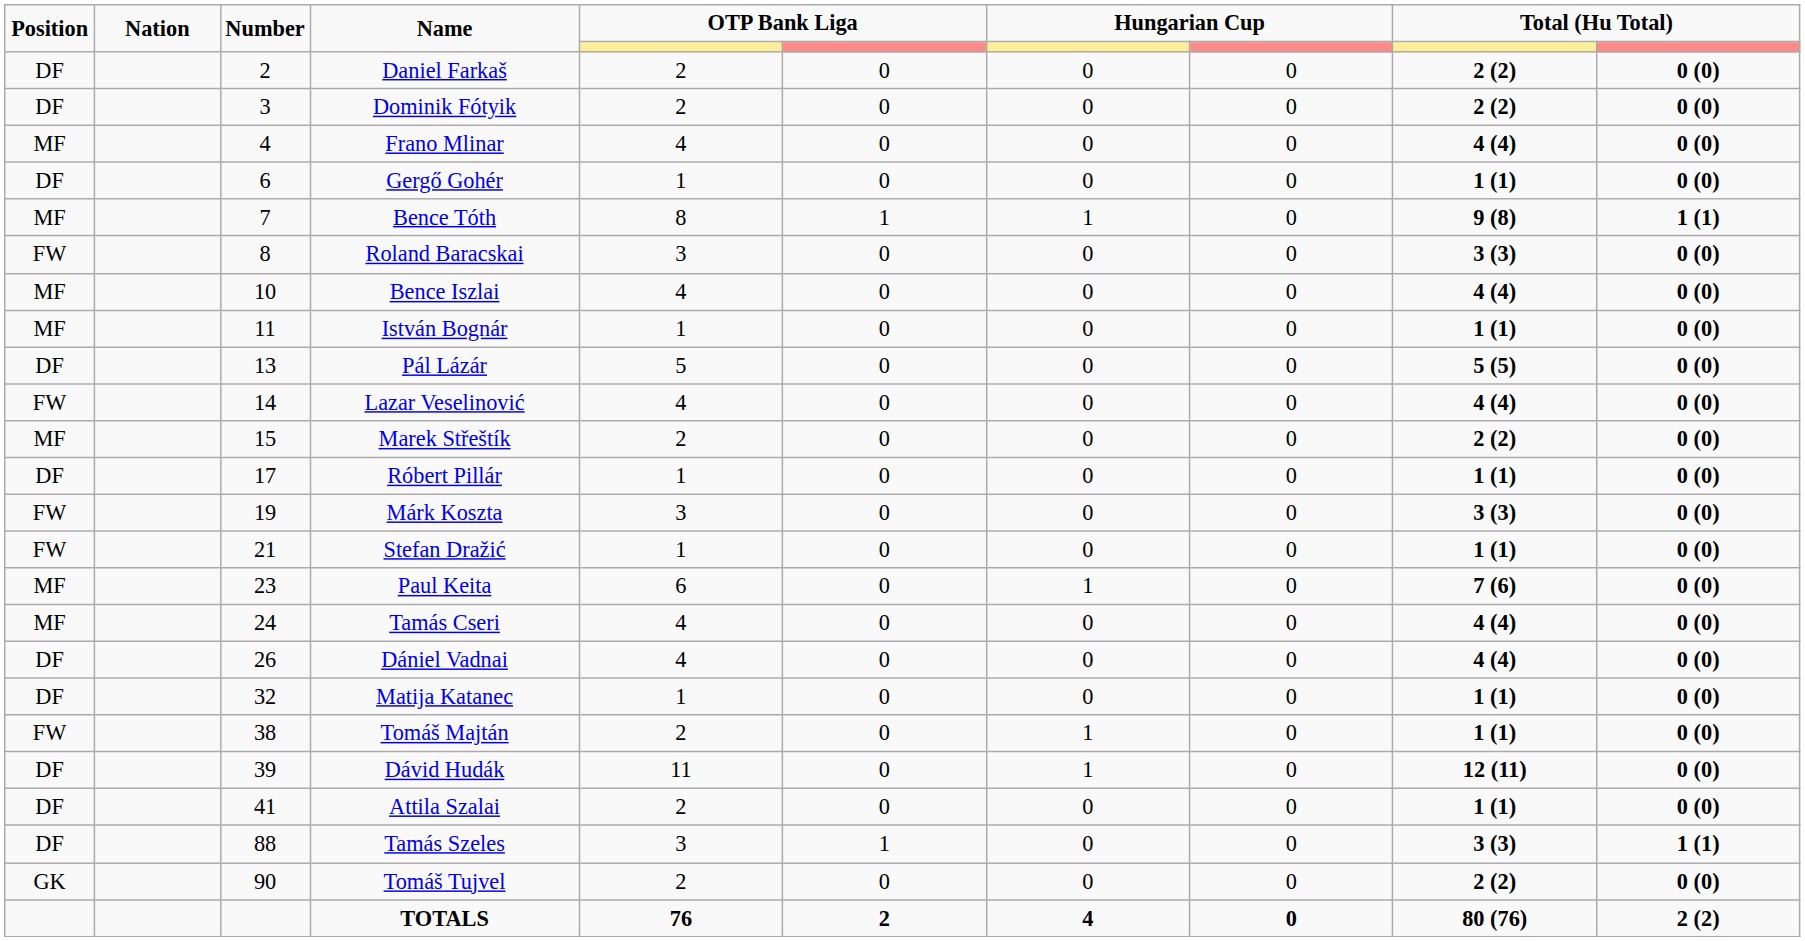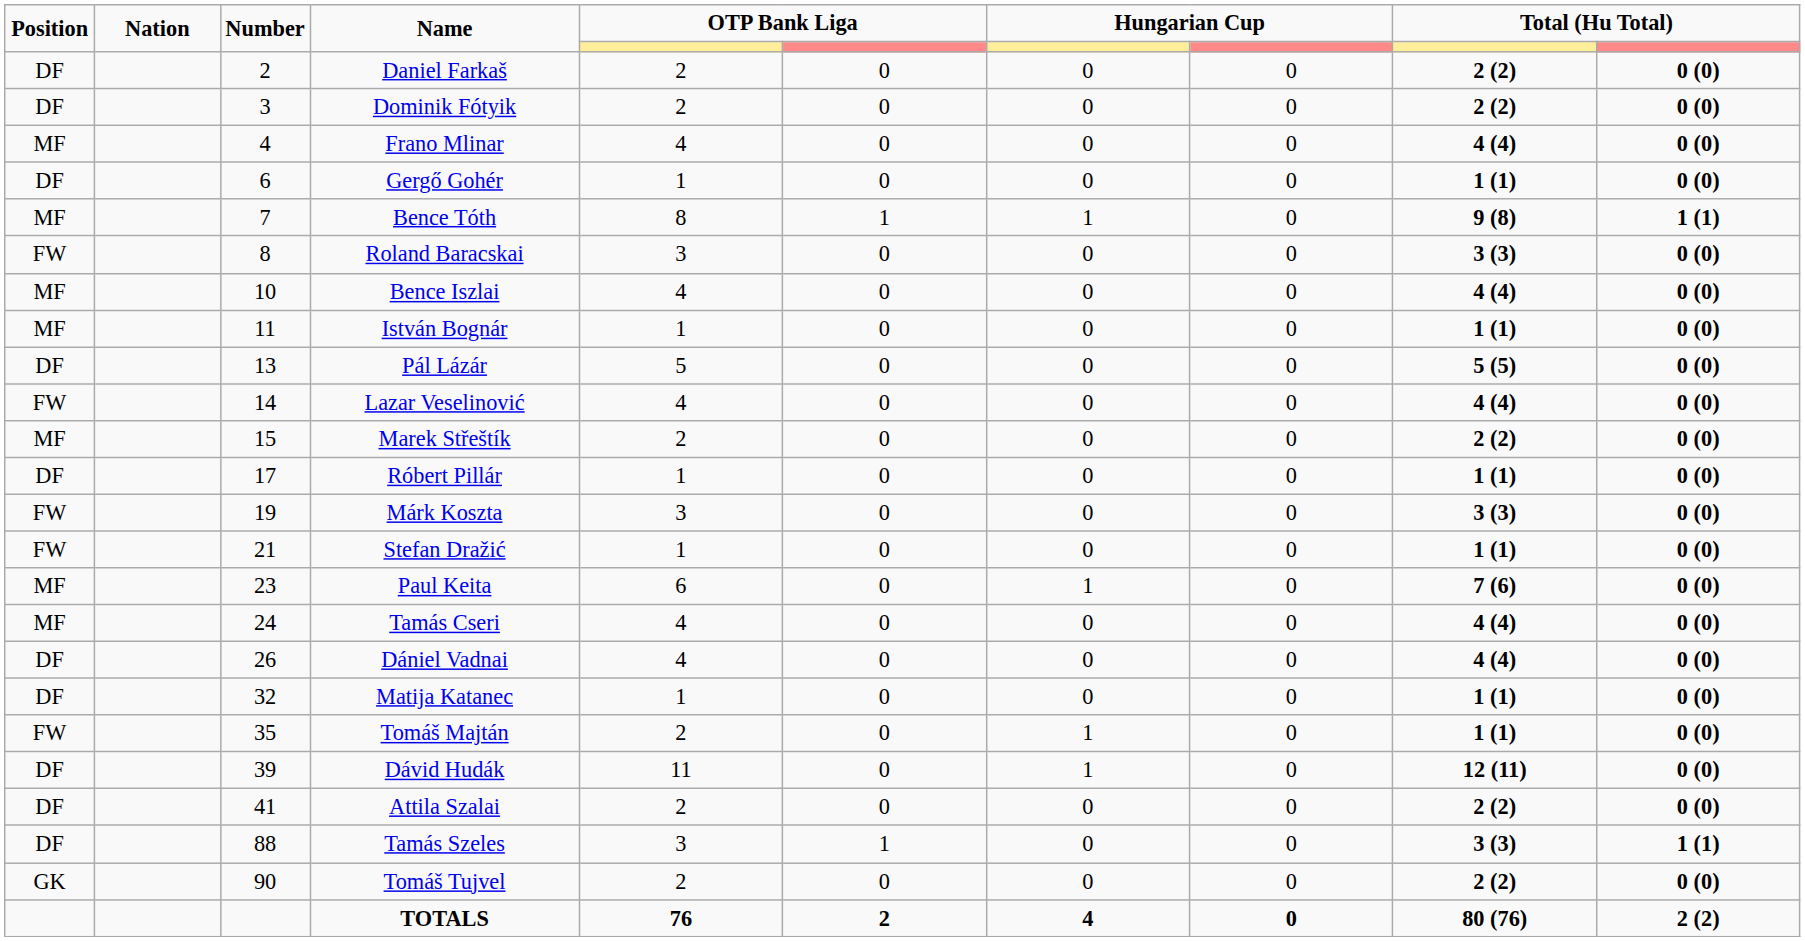Tomáš Majtán | Number: 38 -> 35
Attila Szalai | column 9: 1 (1) -> 2 (2)
